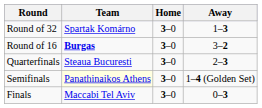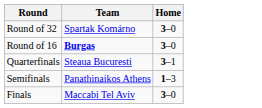- column: Away | 1–3 | 3–2 | 2–3 | 1–4 (Golden Set) | 0–3
Quarterfinals | Home: 3–0 -> 3–1
Semifinals | Team: lightyellow background -> no background
Semifinals | Home: 3–0 -> 1–3
